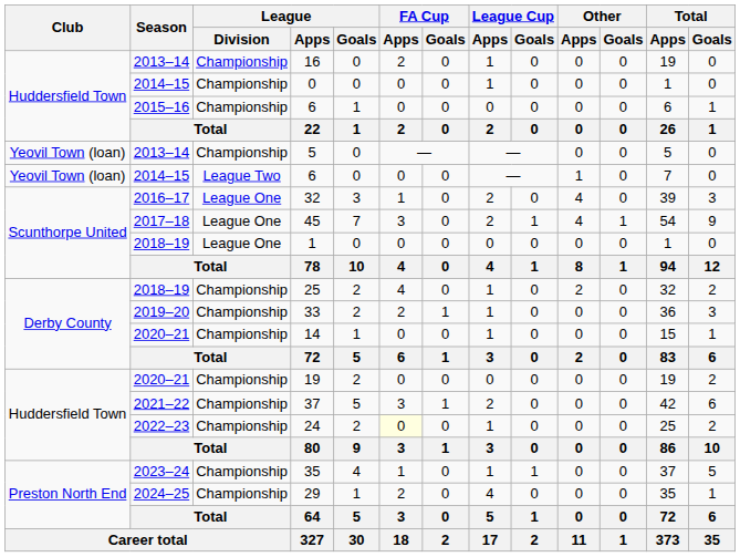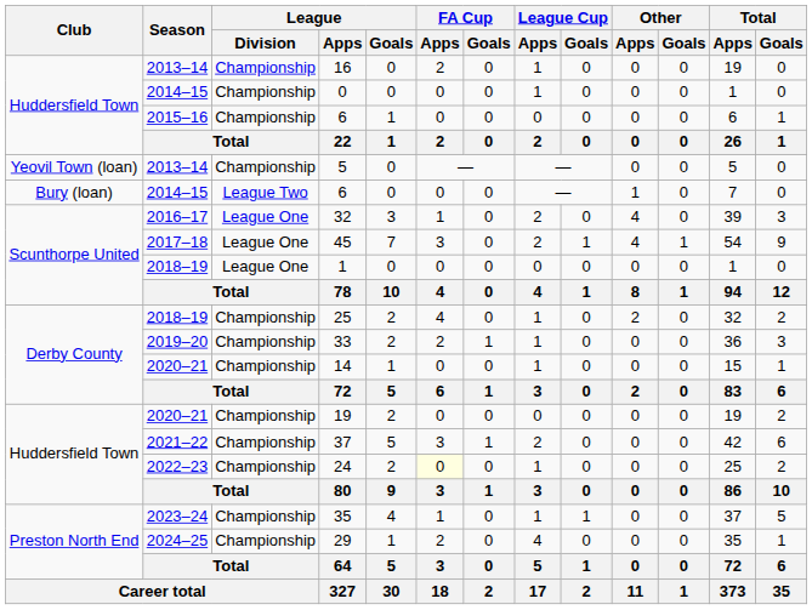2014–15 / 6 | Club: Yeovil Town (loan) -> Bury (loan)
